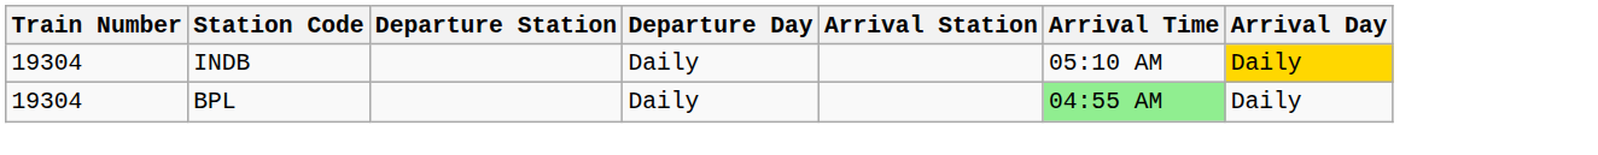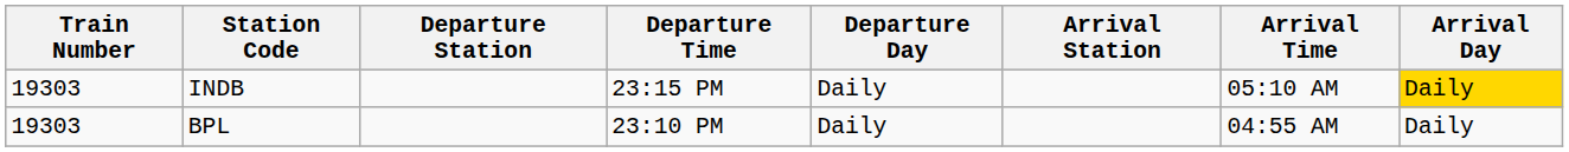+ column: Departure Time | 23:15 PM | 23:10 PM
INDB | Train Number: 19304 -> 19303
BPL | Train Number: 19304 -> 19303
BPL | Arrival Time: lightgreen background -> no background
